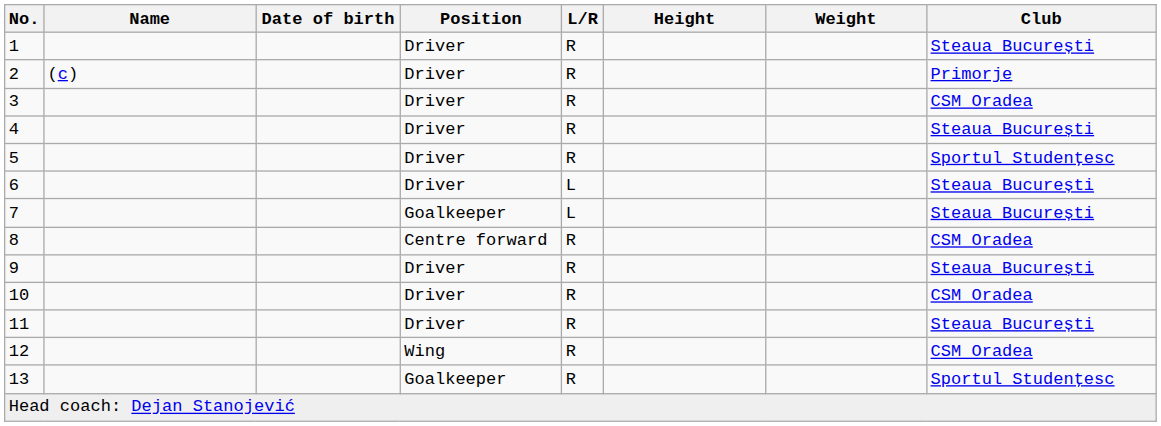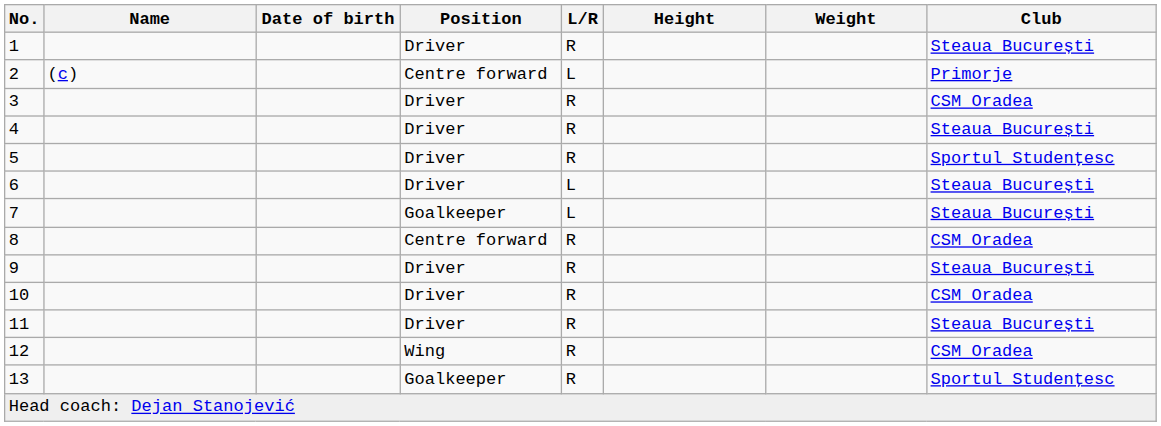2 | Position: Driver -> Centre forward
2 | L/R: R -> L
